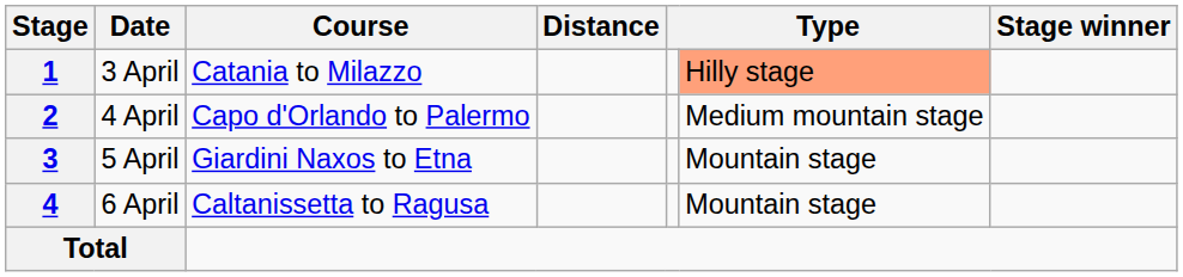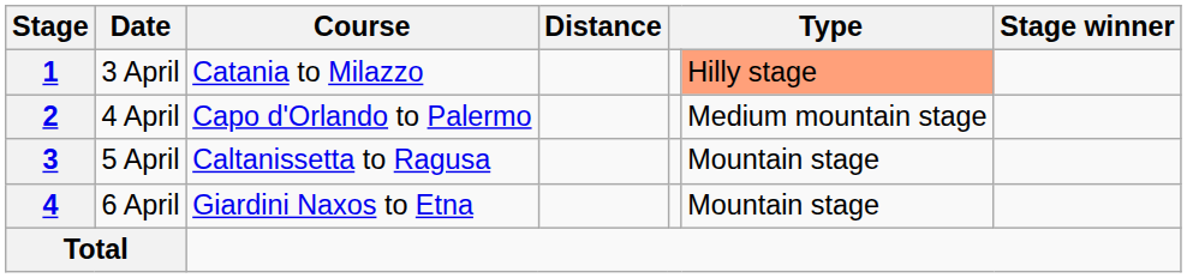3 | Course: Giardini Naxos to Etna -> Caltanissetta to Ragusa
4 | Course: Caltanissetta to Ragusa -> Giardini Naxos to Etna
